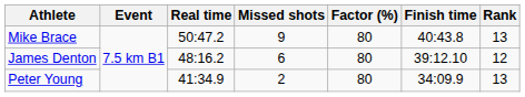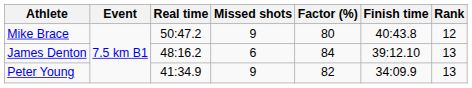Mike Brace | Rank: 13 -> 12
James Denton | Factor (%): 80 -> 84
James Denton | Rank: 12 -> 13
Peter Young | Missed shots: 2 -> 9
Peter Young | Factor (%): 80 -> 82
